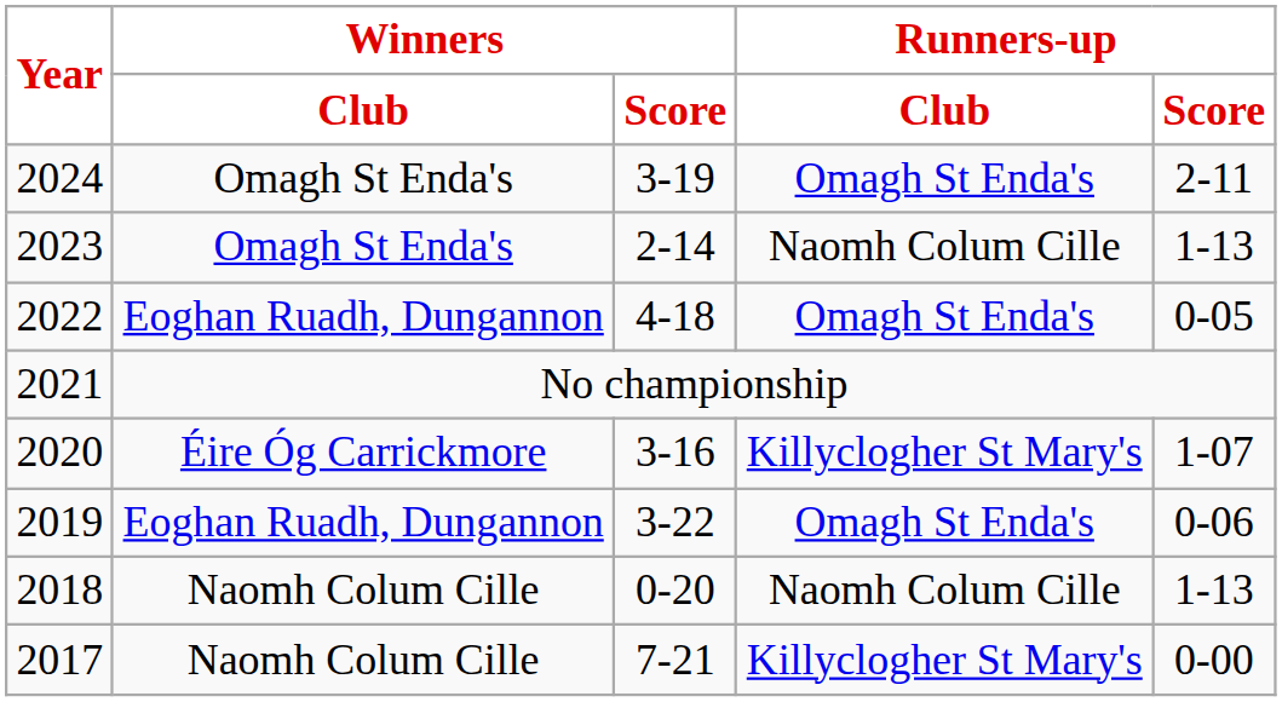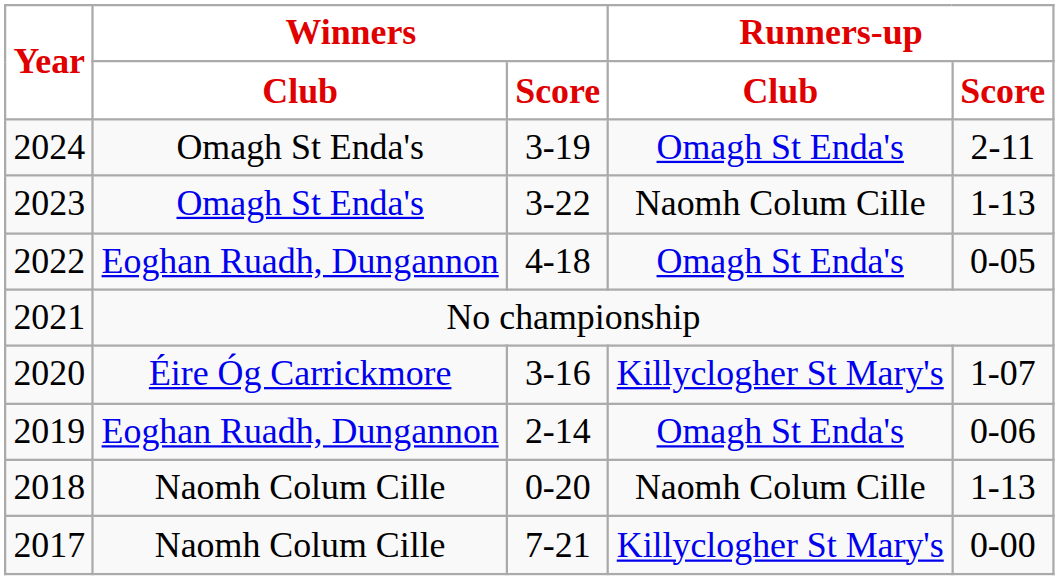2023 | Winners / Score: 2-14 -> 3-22
2019 | Winners / Score: 3-22 -> 2-14
